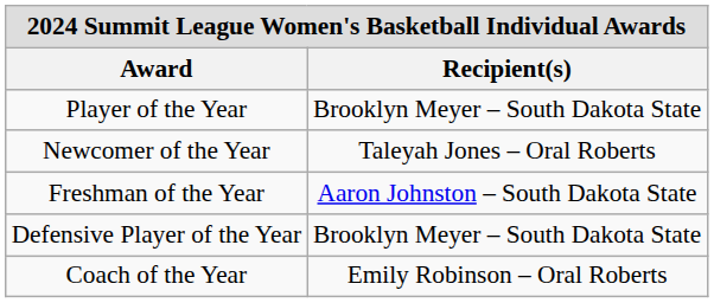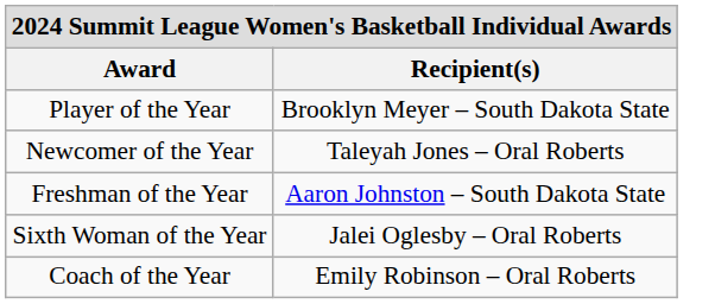+ row: Sixth Woman of the Year | Jalei Oglesby – Oral Roberts
- row: Defensive Player of the Year | Brooklyn Meyer – South Dakota State
